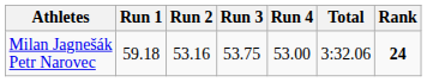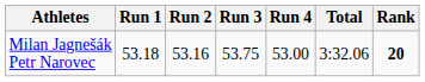Milan Jagnešák Petr Narovec | Run 1: 59.18 -> 53.18
Milan Jagnešák Petr Narovec | Rank: 24 -> 20
